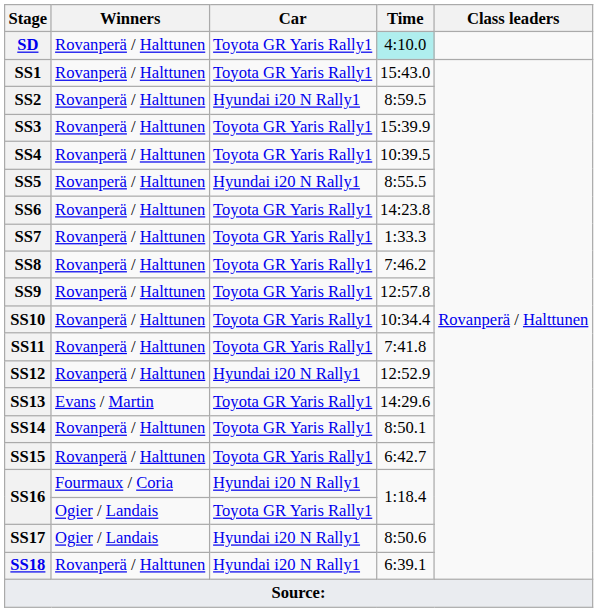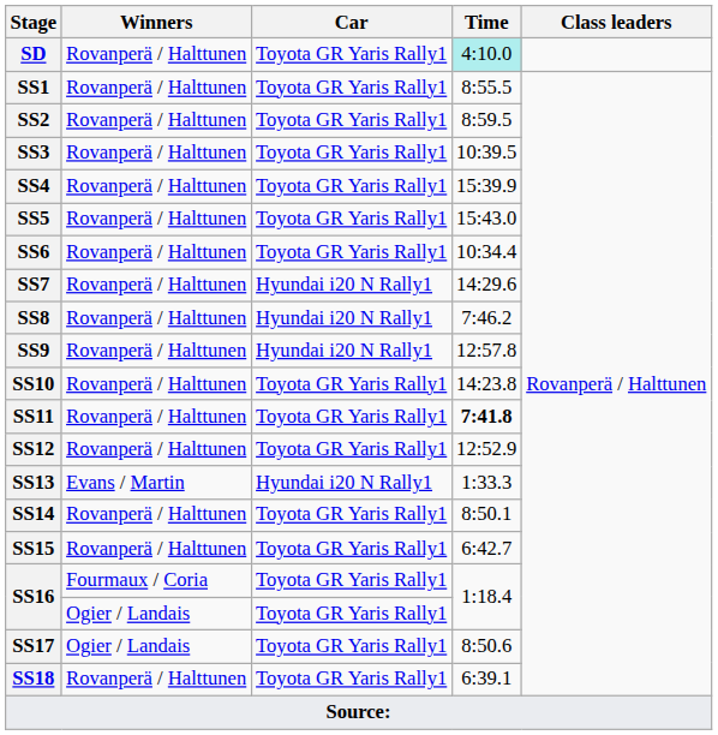SS1 | Time: 15:43.0 -> 8:55.5
SS2 | Car: Hyundai i20 N Rally1 -> Toyota GR Yaris Rally1
SS3 | Time: 15:39.9 -> 10:39.5
SS4 | Time: 10:39.5 -> 15:39.9
SS5 | Car: Hyundai i20 N Rally1 -> Toyota GR Yaris Rally1
SS5 | Time: 8:55.5 -> 15:43.0
SS6 | Time: 14:23.8 -> 10:34.4
SS7 | Car: Toyota GR Yaris Rally1 -> Hyundai i20 N Rally1
SS7 | Time: 1:33.3 -> 14:29.6
SS8 | Car: Toyota GR Yaris Rally1 -> Hyundai i20 N Rally1
SS9 | Car: Toyota GR Yaris Rally1 -> Hyundai i20 N Rally1
SS10 | Time: 10:34.4 -> 14:23.8
SS11 | Time: normal -> bold
SS12 | Car: Hyundai i20 N Rally1 -> Toyota GR Yaris Rally1
SS13 | Car: Toyota GR Yaris Rally1 -> Hyundai i20 N Rally1
SS13 | Time: 14:29.6 -> 1:33.3
SS16 / Fourmaux / Coria | Car: Hyundai i20 N Rally1 -> Toyota GR Yaris Rally1
SS17 | Car: Hyundai i20 N Rally1 -> Toyota GR Yaris Rally1
SS18 | Car: Hyundai i20 N Rally1 -> Toyota GR Yaris Rally1
